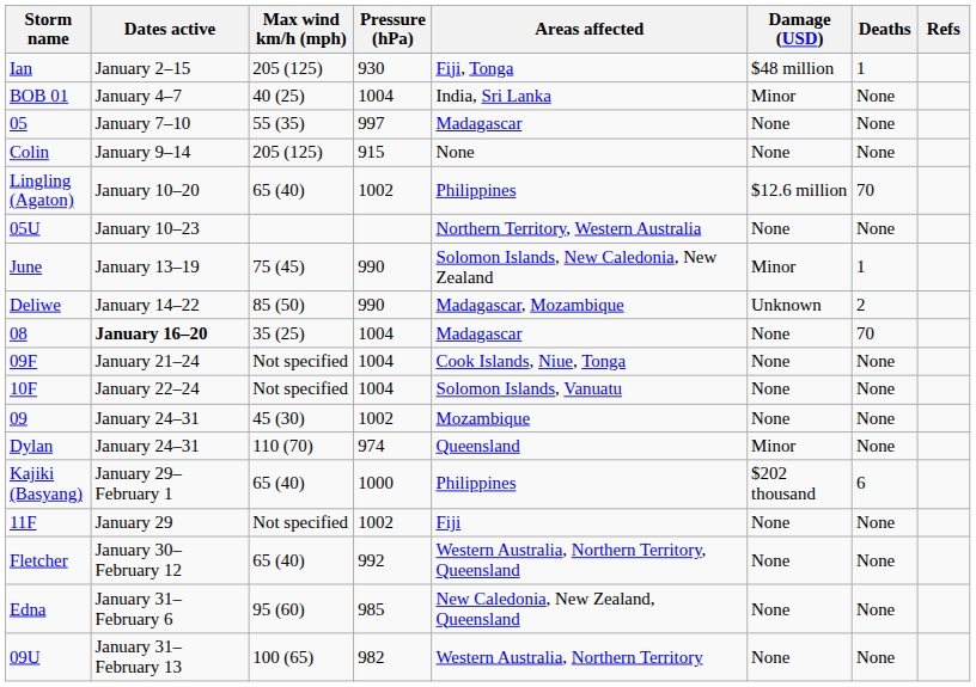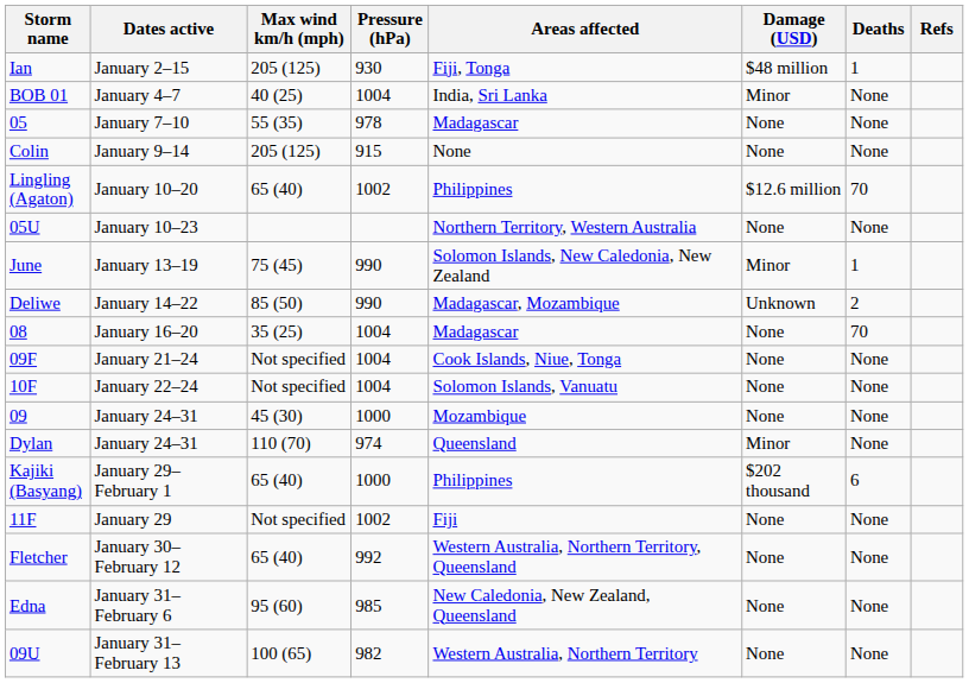05 | Pressure (hPa): 997 -> 978
08 | Dates active: bold -> normal
09 | Pressure (hPa): 1002 -> 1000
